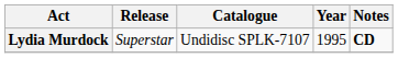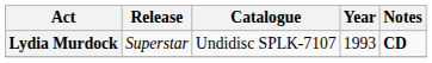Lydia Murdock | Year: 1995 -> 1993
